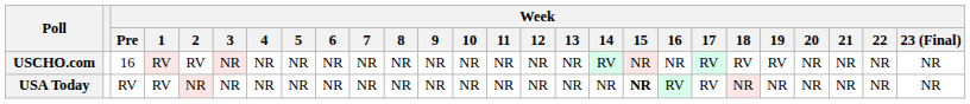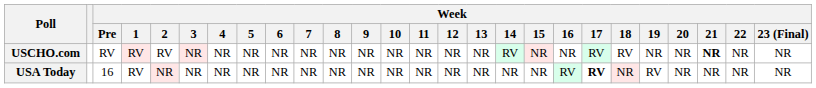USCHO.com | Week / Pre: 16 -> RV
USCHO.com | Week / 19: RV -> NR
USCHO.com | Week / 21: normal -> bold
USA Today | Week / Pre: RV -> 16
USA Today | Week / 15: bold -> normal
USA Today | Week / 17: normal -> bold
USA Today | Week / 19: NR -> RV
